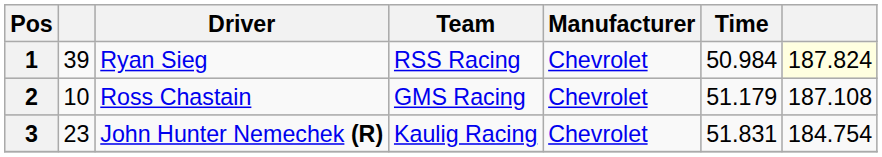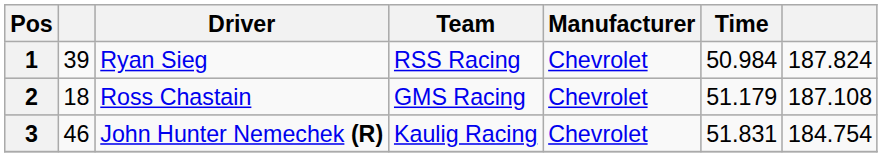1 | column 7: lightyellow background -> no background
2 | column 2: 10 -> 18
3 | column 2: 23 -> 46
